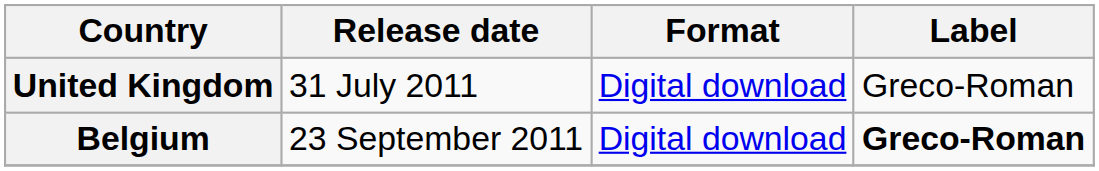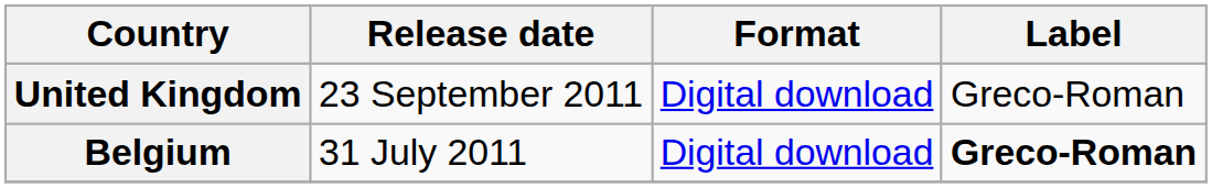United Kingdom | Release date: 31 July 2011 -> 23 September 2011
Belgium | Release date: 23 September 2011 -> 31 July 2011
